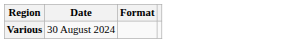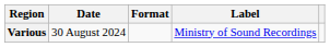+ column: Label | Ministry of Sound Recordings
